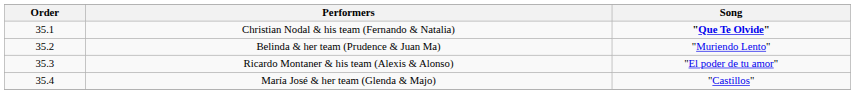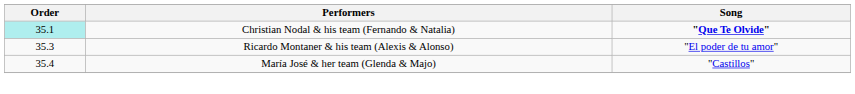Christian Nodal & his team (Fernando & Natalia) | Order: no background -> paleturquoise background
- row: 35.2 | Belinda & her team (Prudence & Juan Ma) | "Muriendo Lento"
